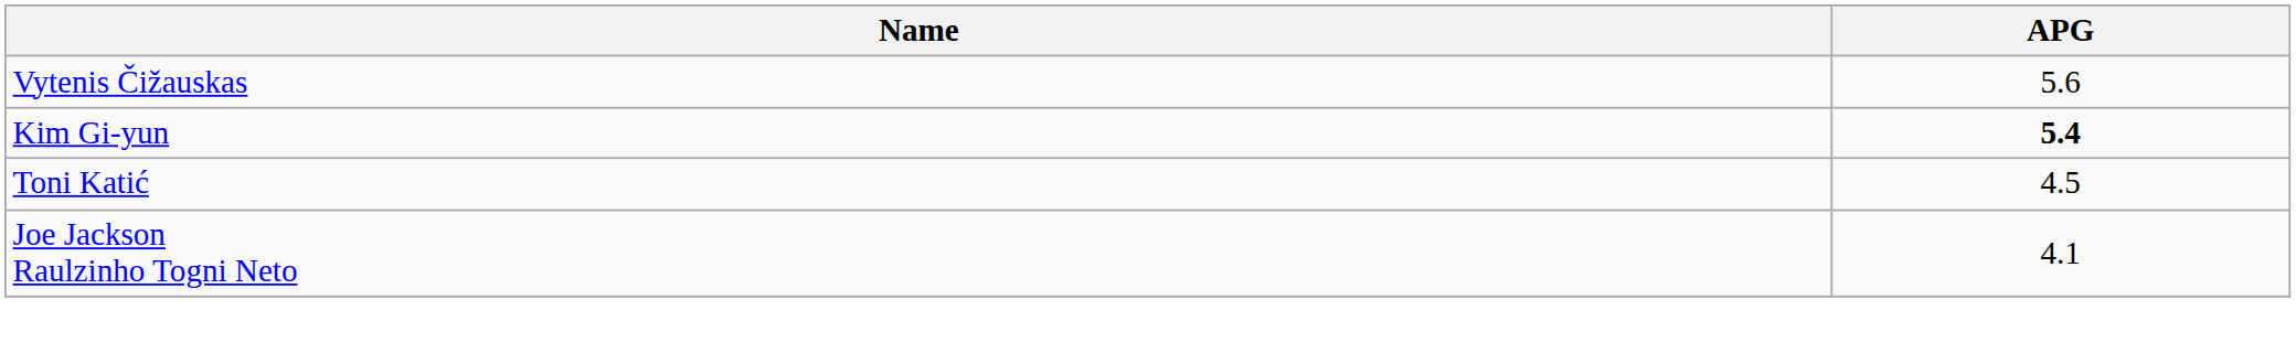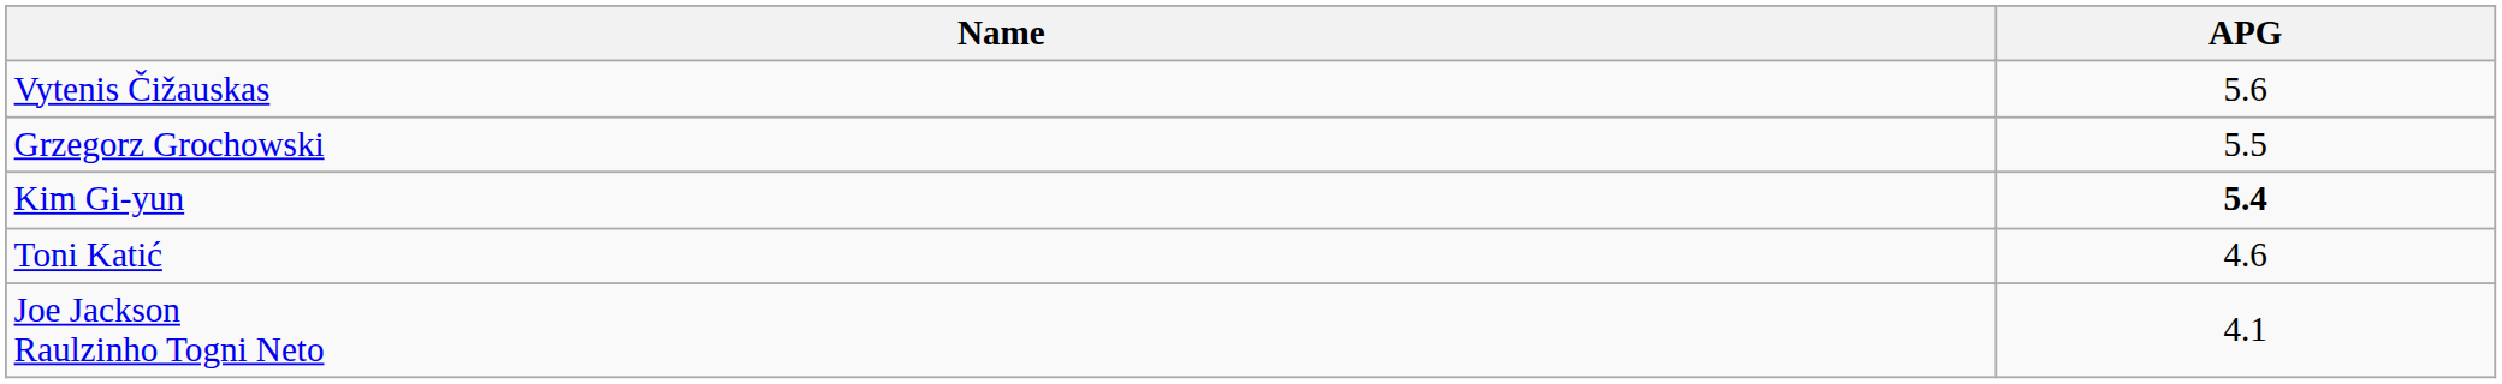+ row: Grzegorz Grochowski | 5.5
Toni Katić | APG: 4.5 -> 4.6
